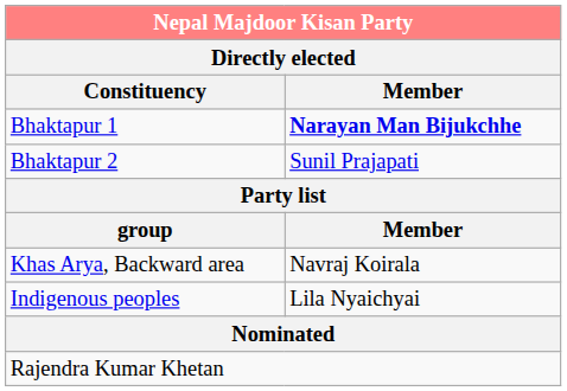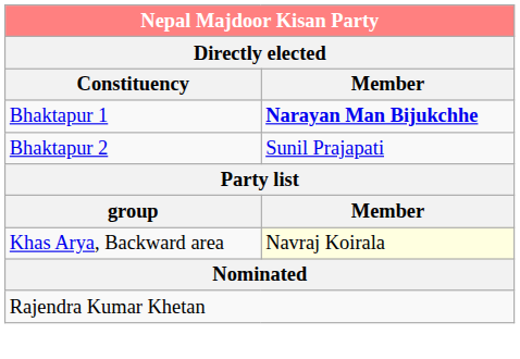Khas Arya, Backward area | Member: no background -> lightyellow background
- row: Indigenous peoples | Lila Nyaichyai
